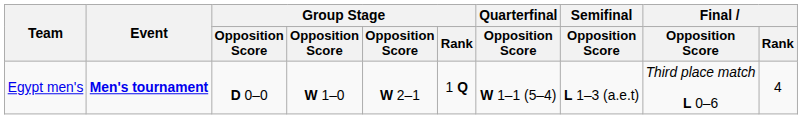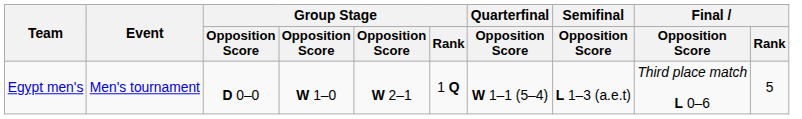Egypt men's | Event: bold -> normal
Egypt men's | Final / Rank: 4 -> 5
